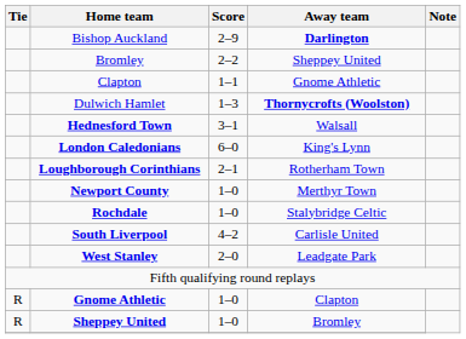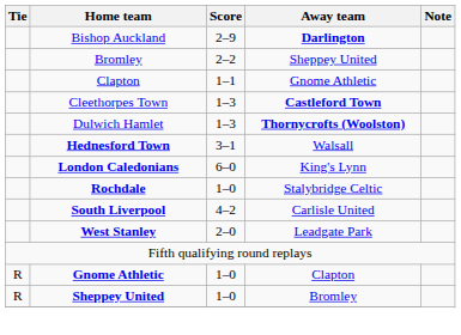+ row: Cleethorpes Town | 1–3 | Castleford Town
- row: Loughborough Corinthians | 2–1 | Rotherham Town
- row: Newport County | 1–0 | Merthyr Town
